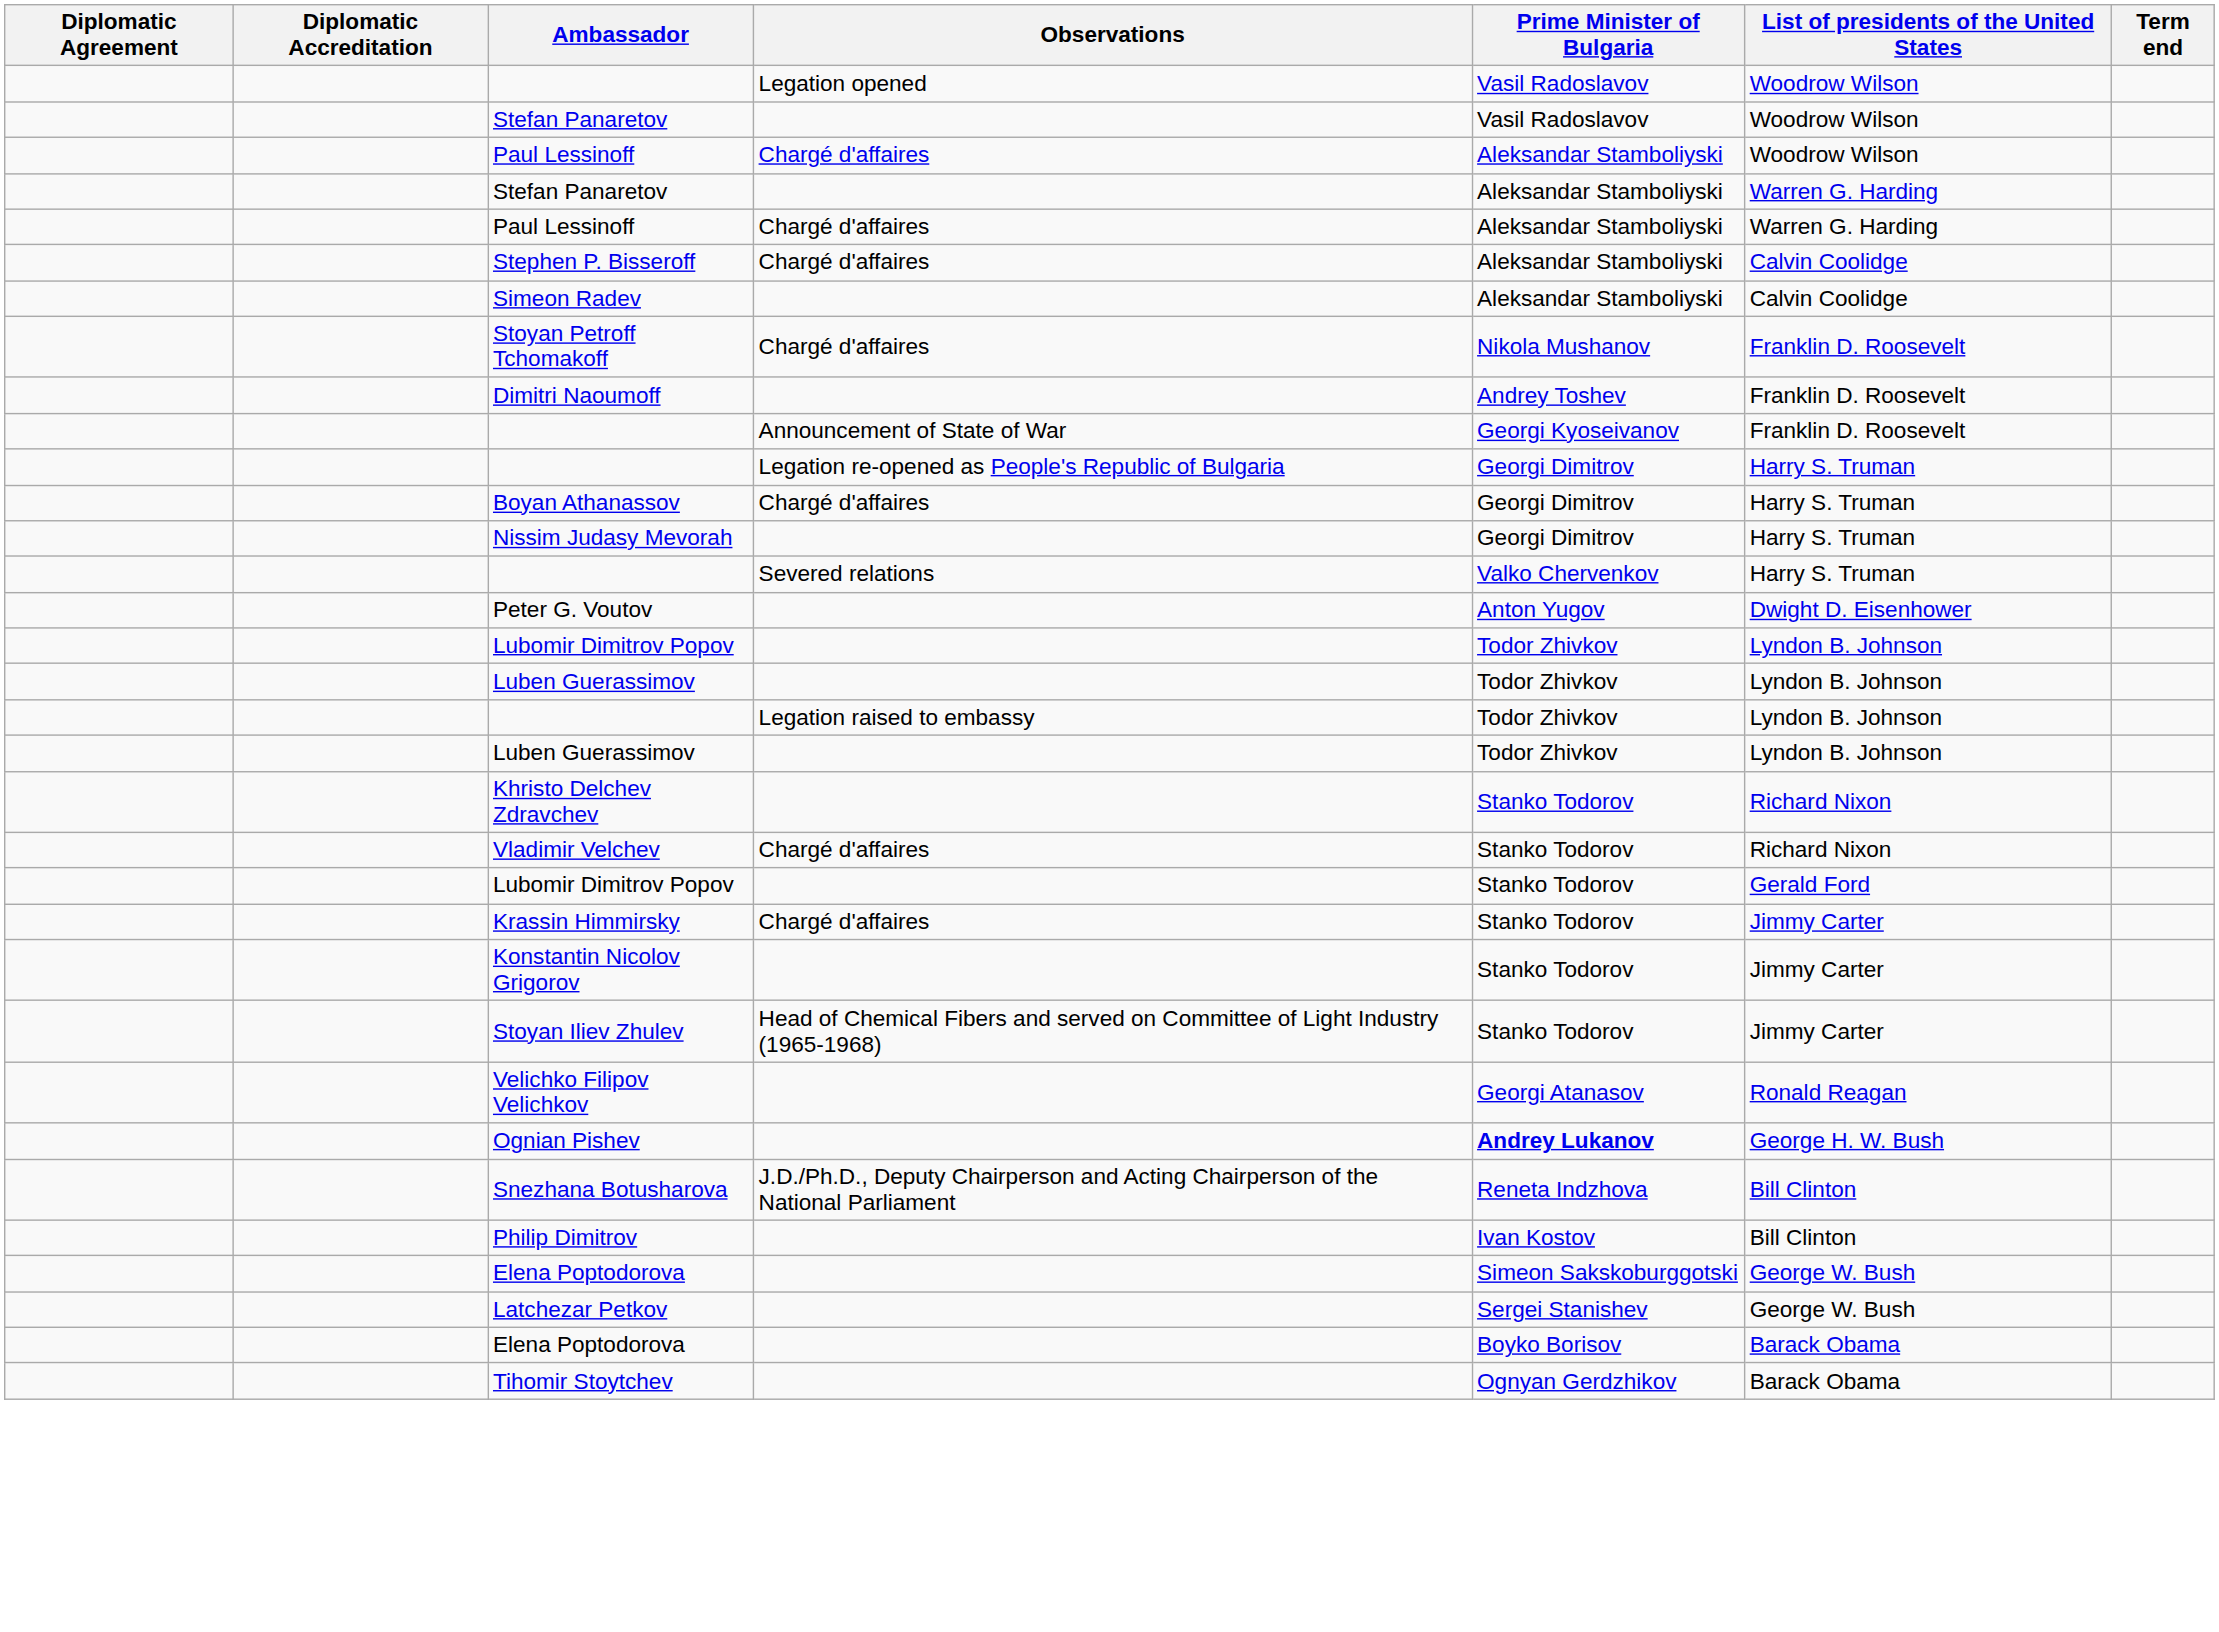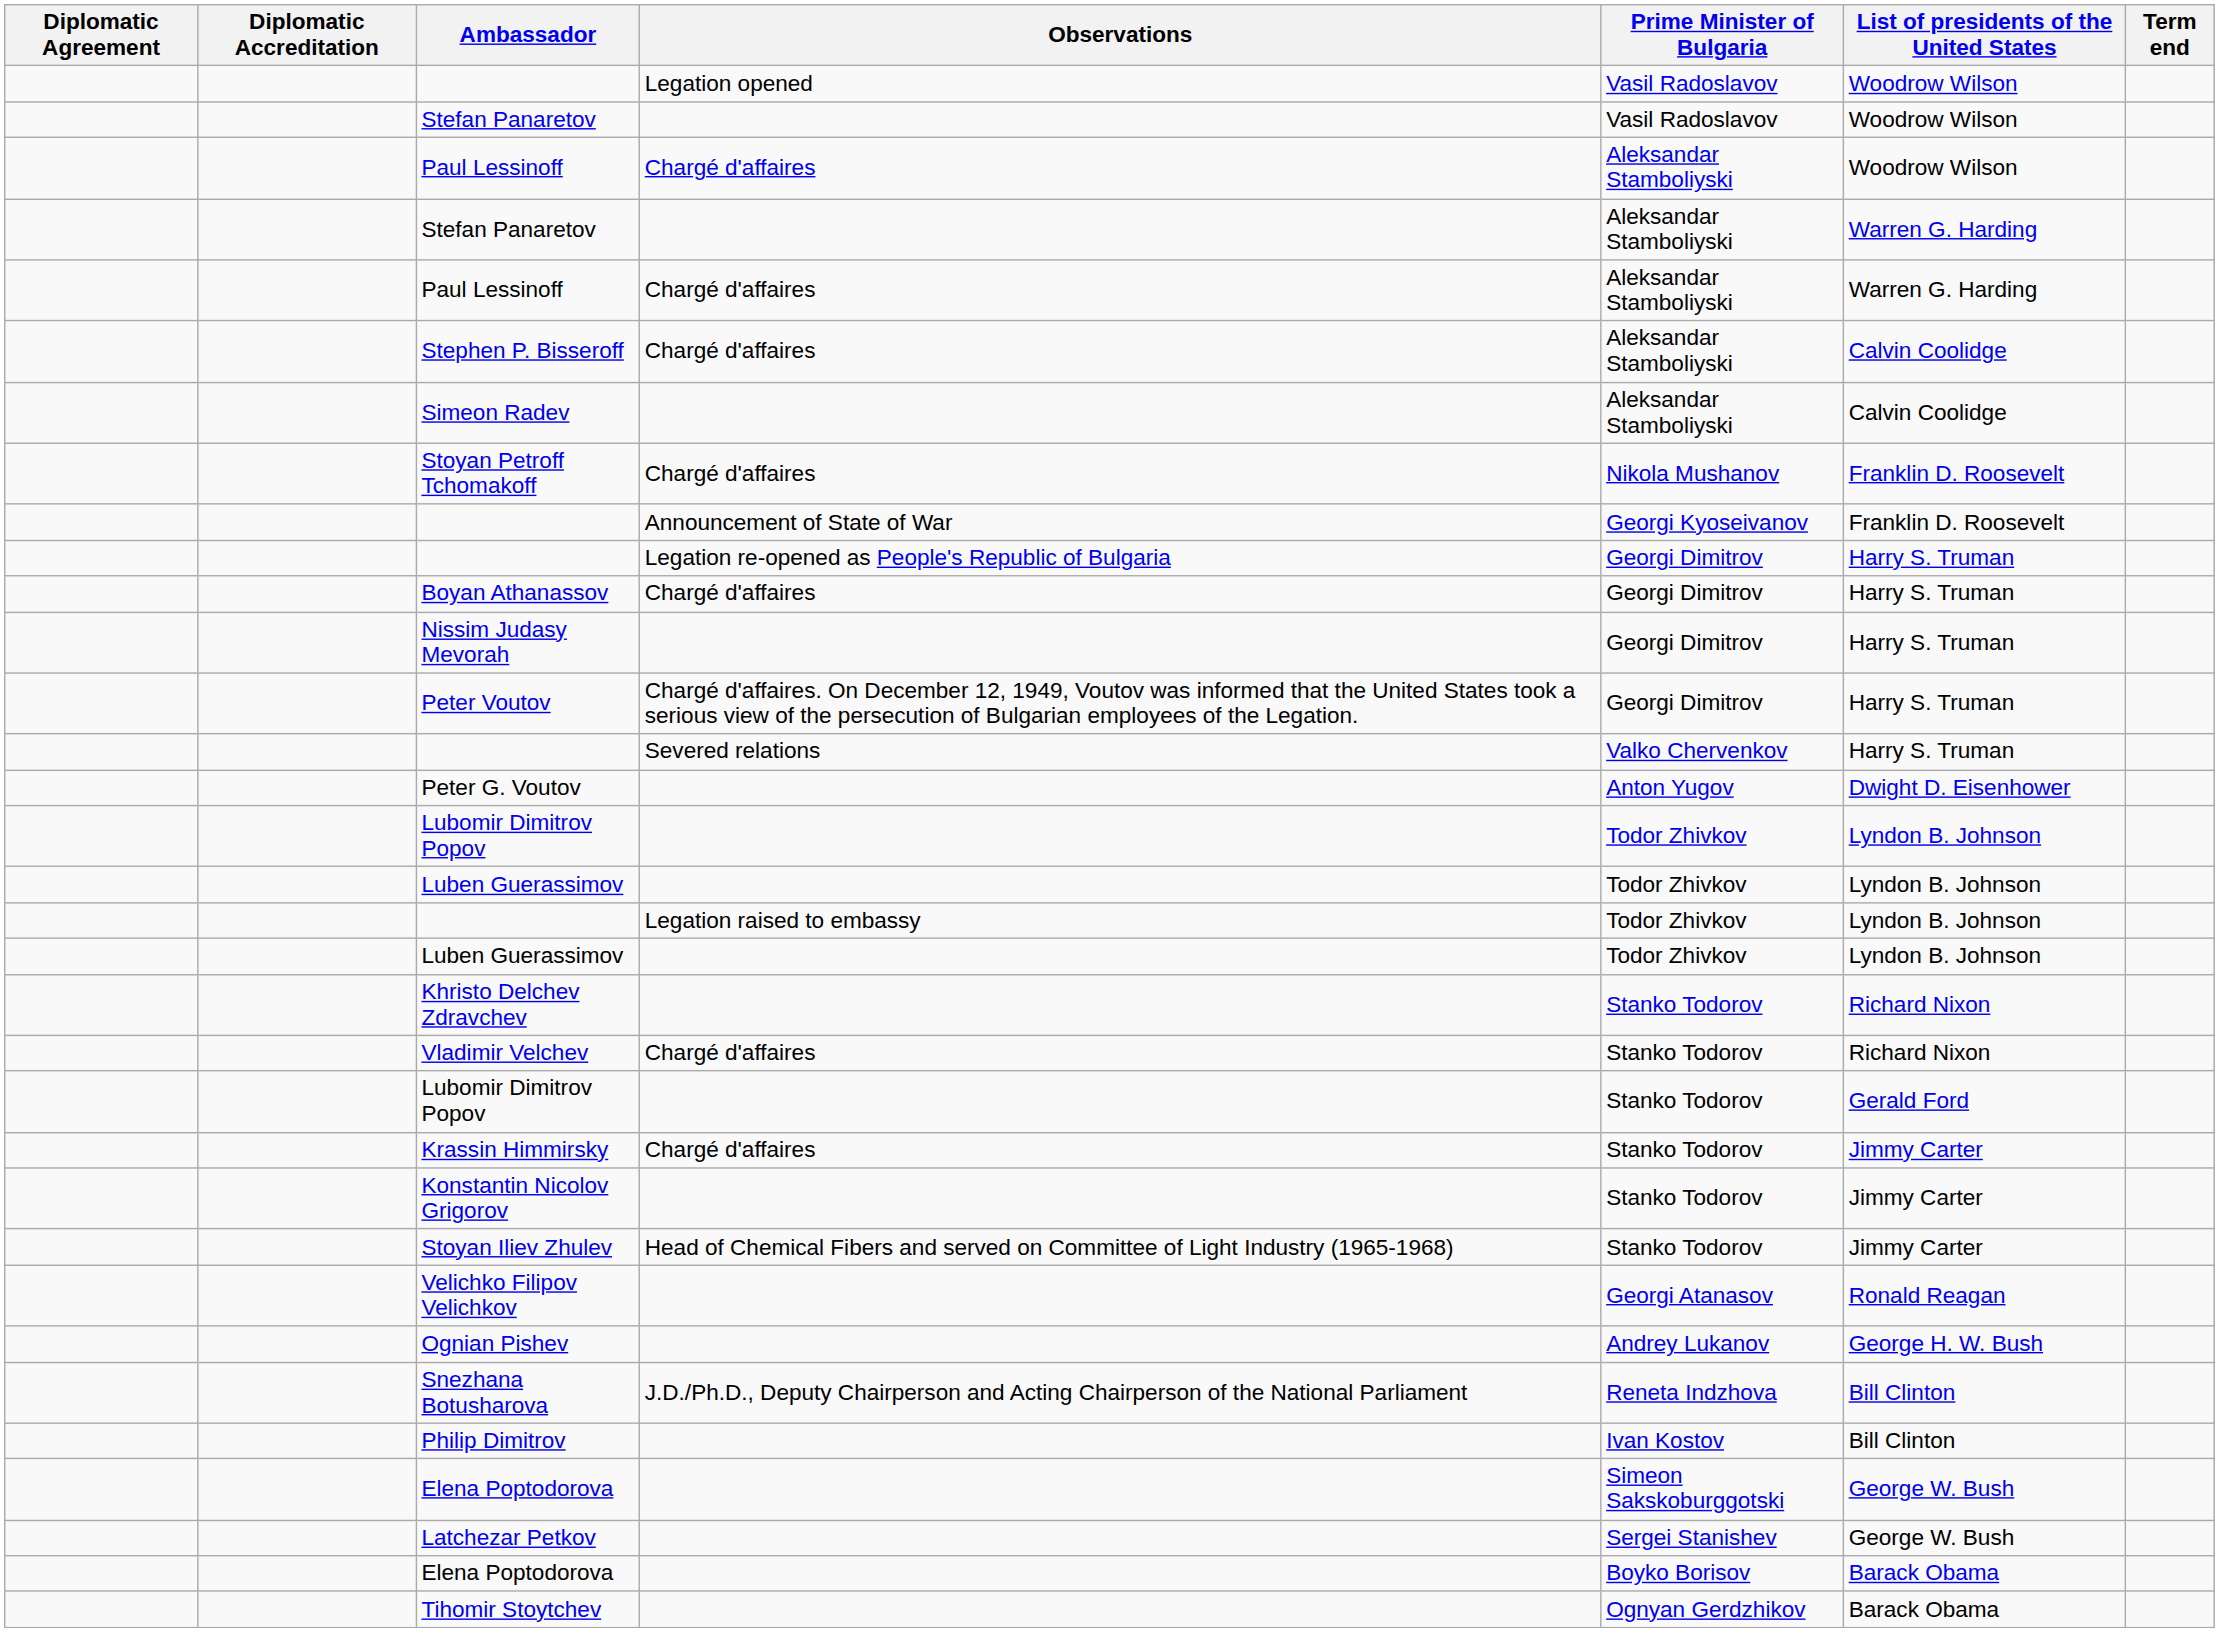- row: Dimitri Naoumoff | Andrey Toshev | Franklin D. Roosevelt
+ row: Peter Voutov | Chargé d'affaires. On December 12, 1949, Voutov was informed that the United States took a serious view of the persecution of Bulgarian employees of the Legation. | Georgi Dimitrov | Harry S. Truman
Ognian Pishev | Prime Minister of Bulgaria: bold -> normal
